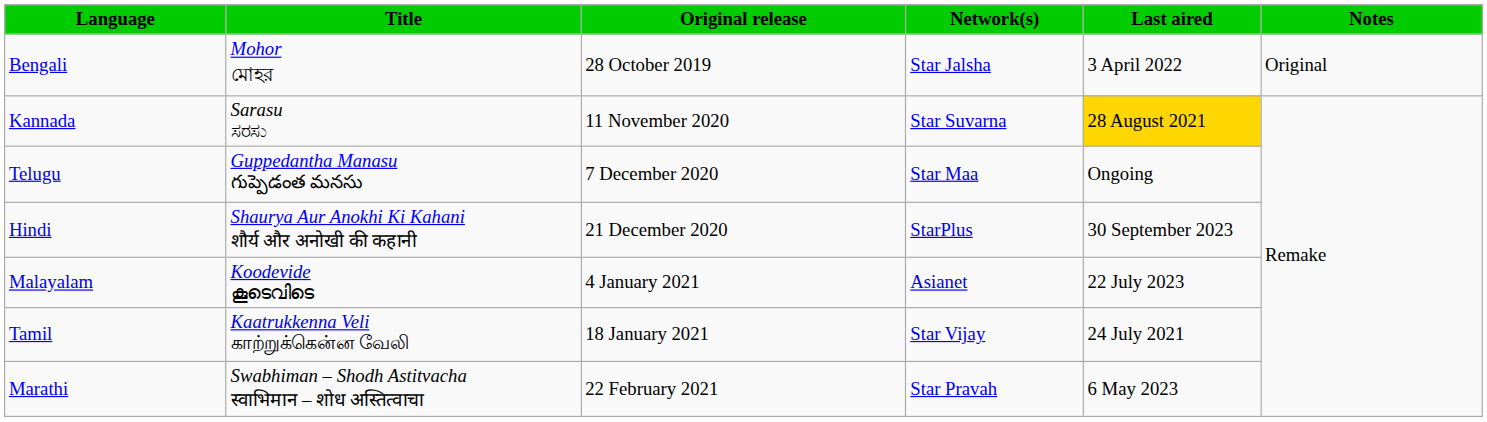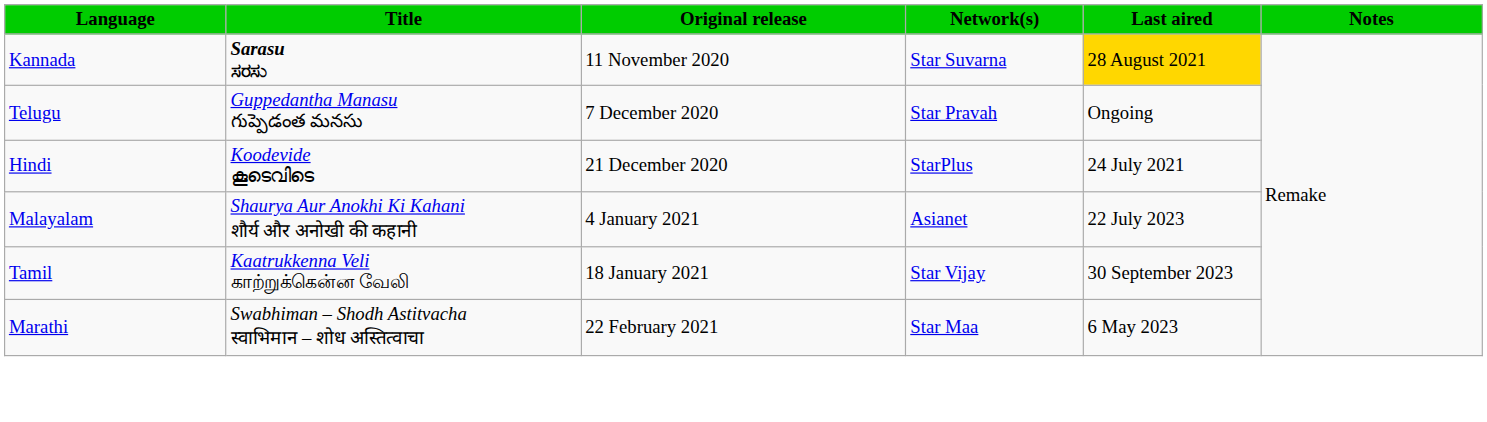- row: Bengali | Mohor মোহর | 28 October 2019 | Star Jalsha | 3 April 2022 | Original
Kannada | Title: normal -> bold
Telugu | Network(s): Star Maa -> Star Pravah
Hindi | Title: Shaurya Aur Anokhi Ki Kahani शौर्य और अनोखी की कहानी -> Koodevide കൂടെവിടെ
Hindi | Last aired: 30 September 2023 -> 24 July 2021
Malayalam | Title: Koodevide കൂടെവിടെ -> Shaurya Aur Anokhi Ki Kahani शौर्य और अनोखी की कहानी
Tamil | Last aired: 24 July 2021 -> 30 September 2023
Marathi | Network(s): Star Pravah -> Star Maa
